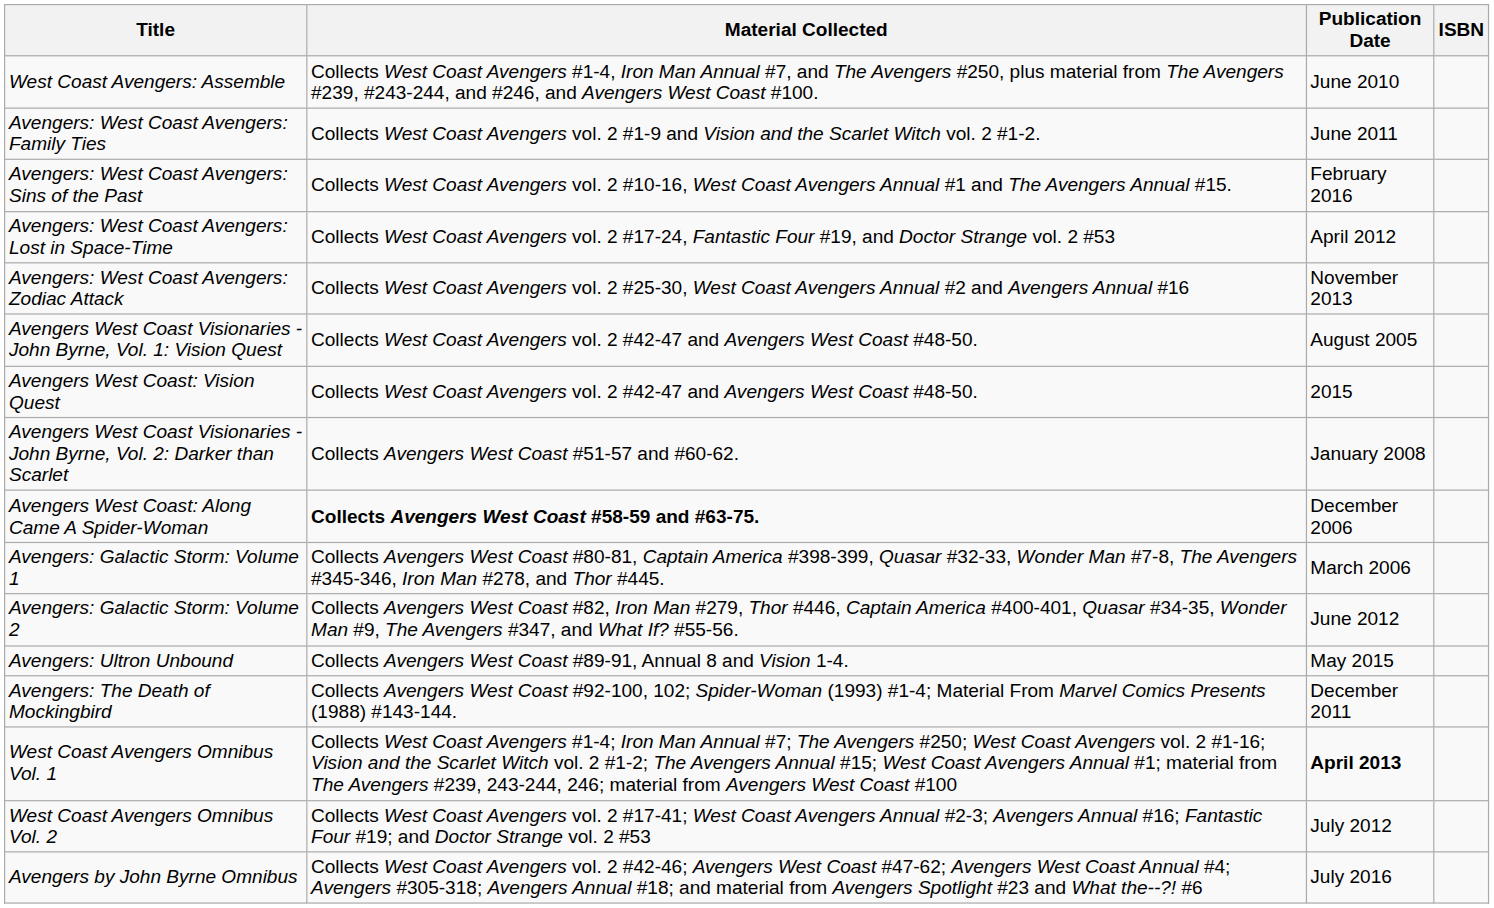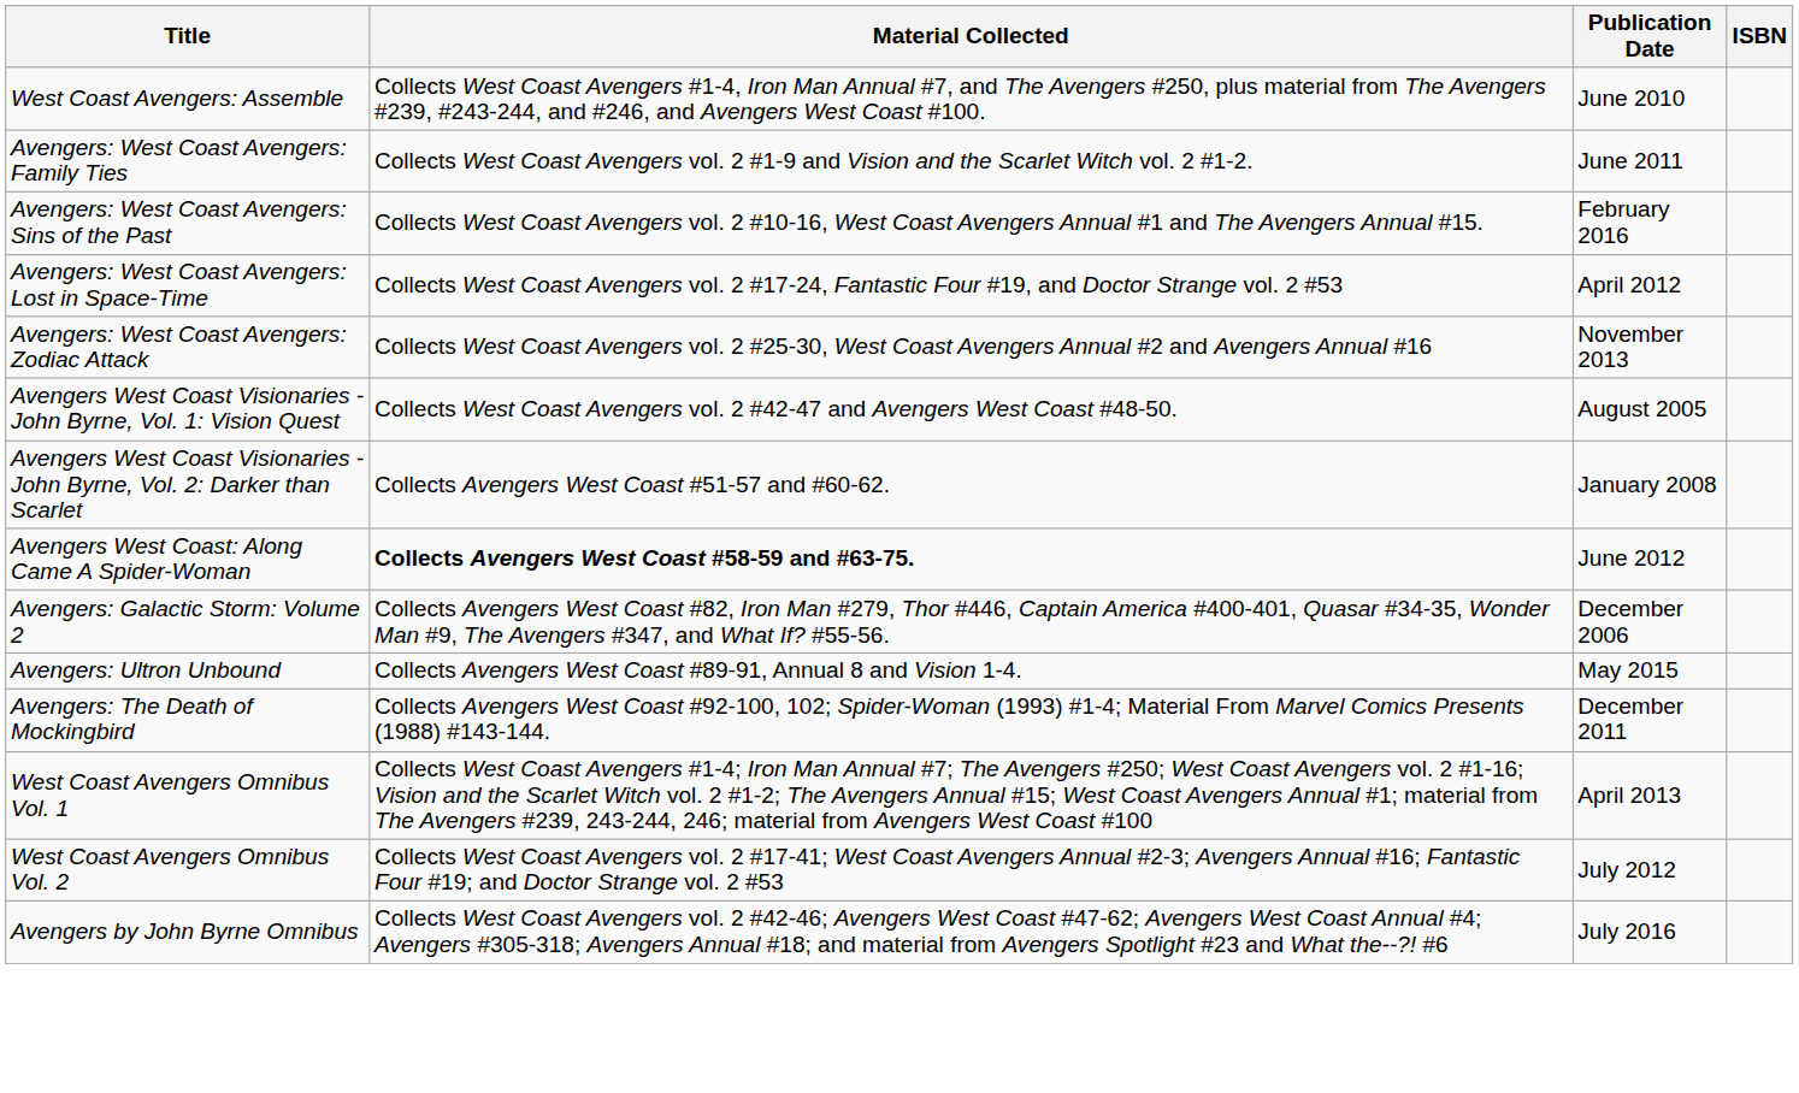- row: Avengers West Coast: Vision Quest | Collects West Coast Avengers vol. 2 #42-47 and Avengers West Coast #48-50. | 2015
Avengers West Coast: Along Came A Spider-Woman | Publication Date: December 2006 -> June 2012
- row: Avengers: Galactic Storm: Volume 1 | Collects Avengers West Coast #80-81, Captain America #398-399, Quasar #32-33, Wonder Man #7-8, The Avengers #345-346, Iron Man #278, and Thor #445. | March 2006
Avengers: Galactic Storm: Volume 2 | Publication Date: June 2012 -> December 2006
West Coast Avengers Omnibus Vol. 1 | Publication Date: bold -> normal
